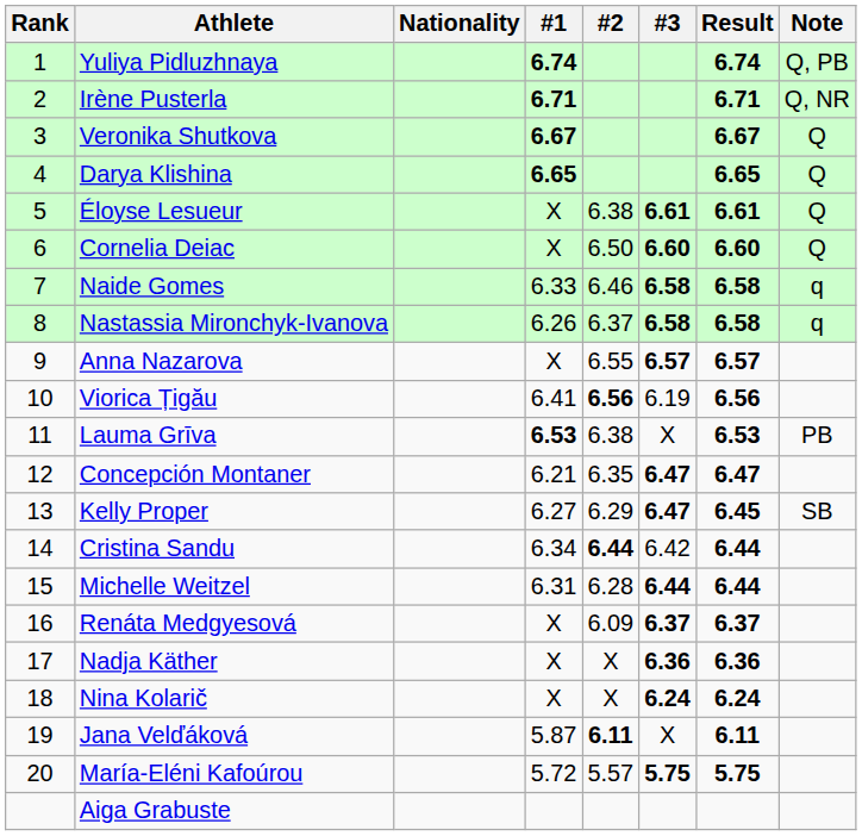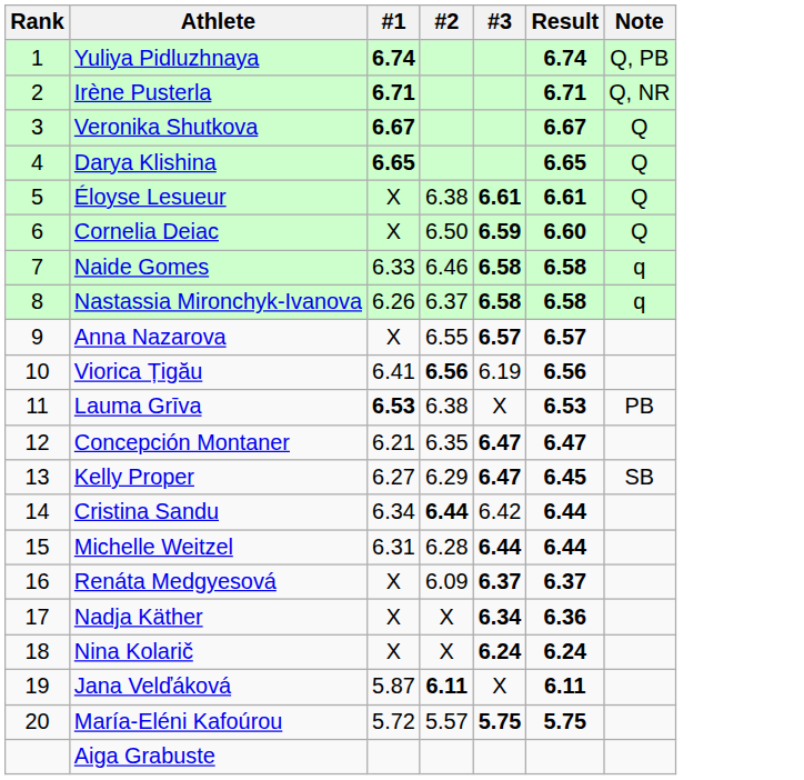- column: Nationality
Cornelia Deiac | #3: 6.60 -> 6.59
Nadja Käther | #3: 6.36 -> 6.34
